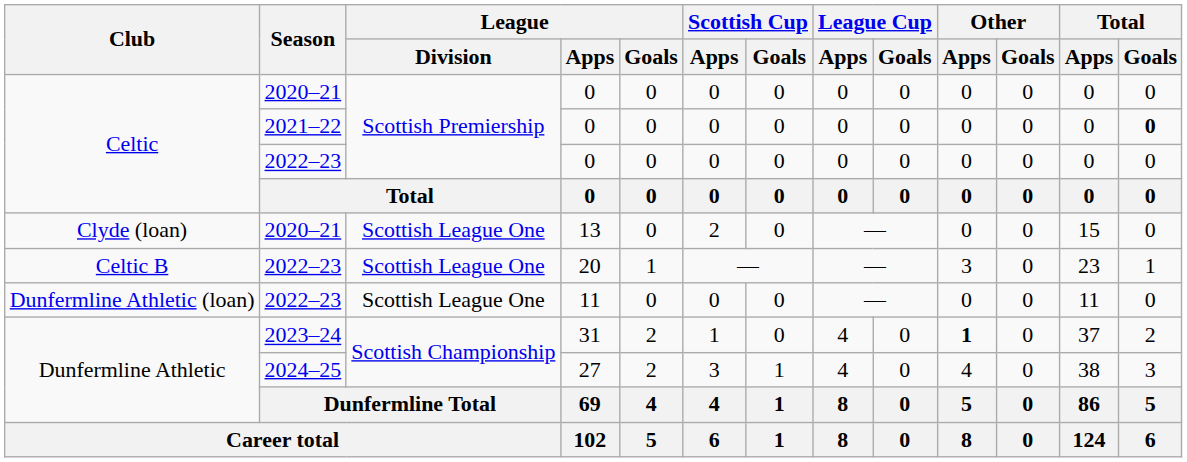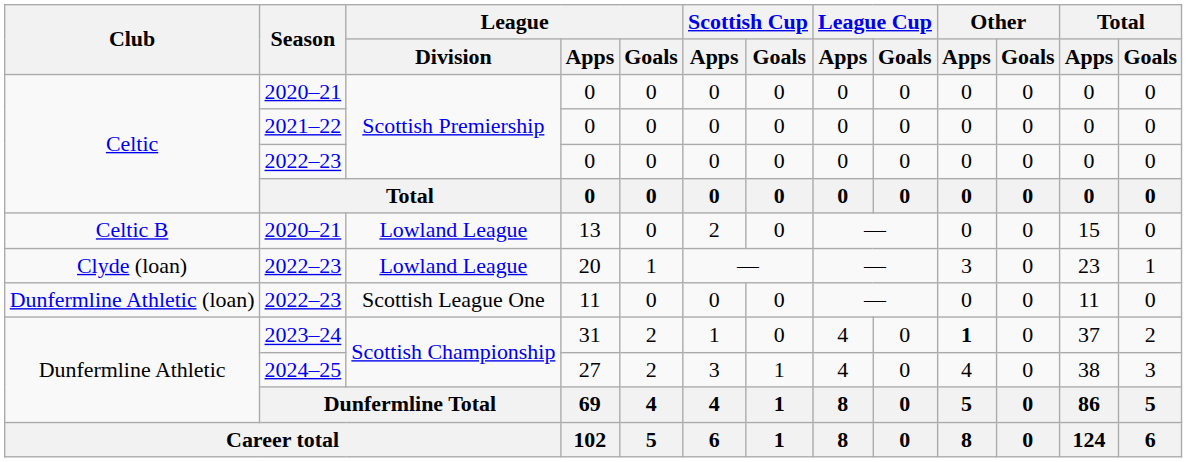2021–22 / 0 | Total / Goals: bold -> normal
13 | Club: Clyde (loan) -> Celtic B
13 | League / Division: Scottish League One -> Lowland League
20 | Club: Celtic B -> Clyde (loan)
20 | League / Division: Scottish League One -> Lowland League
